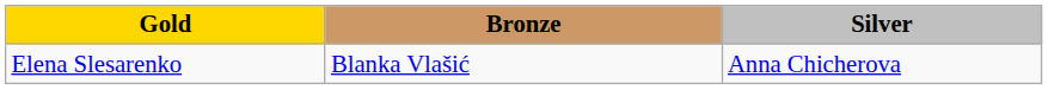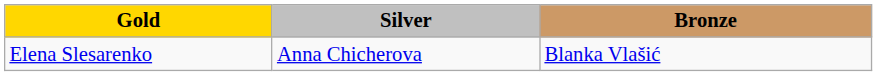columns swapped: Silver <-> Bronze
